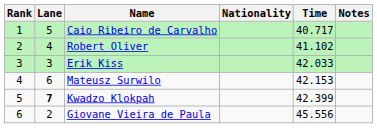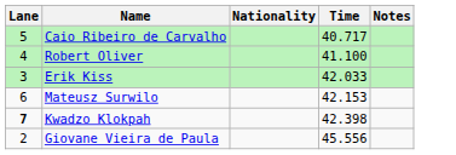- column: Rank | 1 | 2 | 3 | 4 | 5 | 6
Robert Oliver | Time: 41.102 -> 41.100
Kwadzo Klokpah | Time: 42.399 -> 42.398
